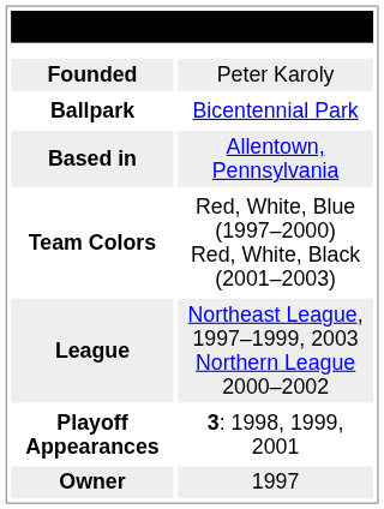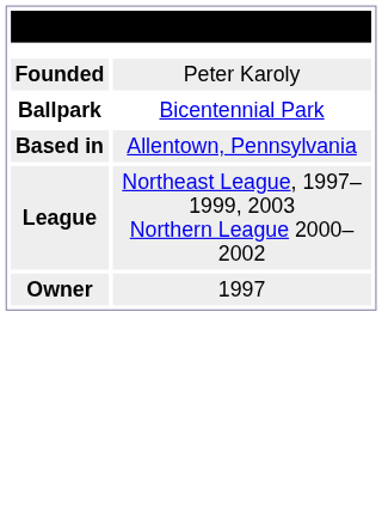- row: Team Colors | Red, White, Blue (1997–2000) Red, White, Black (2001–2003)
- row: Playoff Appearances | 3: 1998, 1999, 2001
